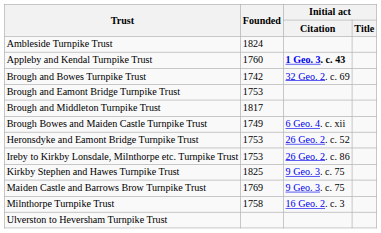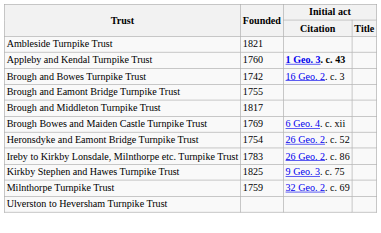Ambleside Turnpike Trust | Founded: 1824 -> 1821
Brough and Bowes Turnpike Trust | Initial act / Citation: 32 Geo. 2. c. 69 -> 16 Geo. 2. c. 3
Brough and Eamont Bridge Turnpike Trust | Founded: 1753 -> 1755
Brough Bowes and Maiden Castle Turnpike Trust | Founded: 1749 -> 1769
Heronsdyke and Eamont Bridge Turnpike Trust | Founded: 1753 -> 1754
Ireby to Kirkby Lonsdale, Milnthorpe etc. Turnpike Trust | Founded: 1753 -> 1783
- row: Maiden Castle and Barrows Brow Turnpike Trust | 1769 | 9 Geo. 3. c. 75
Milnthorpe Turnpike Trust | Founded: 1758 -> 1759
Milnthorpe Turnpike Trust | Initial act / Citation: 16 Geo. 2. c. 3 -> 32 Geo. 2. c. 69
